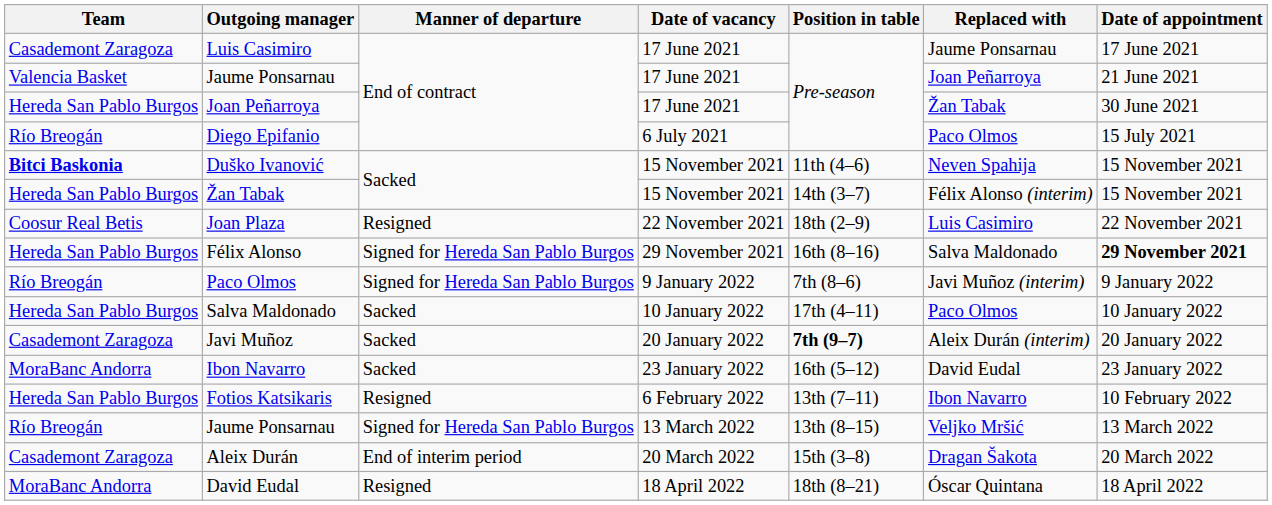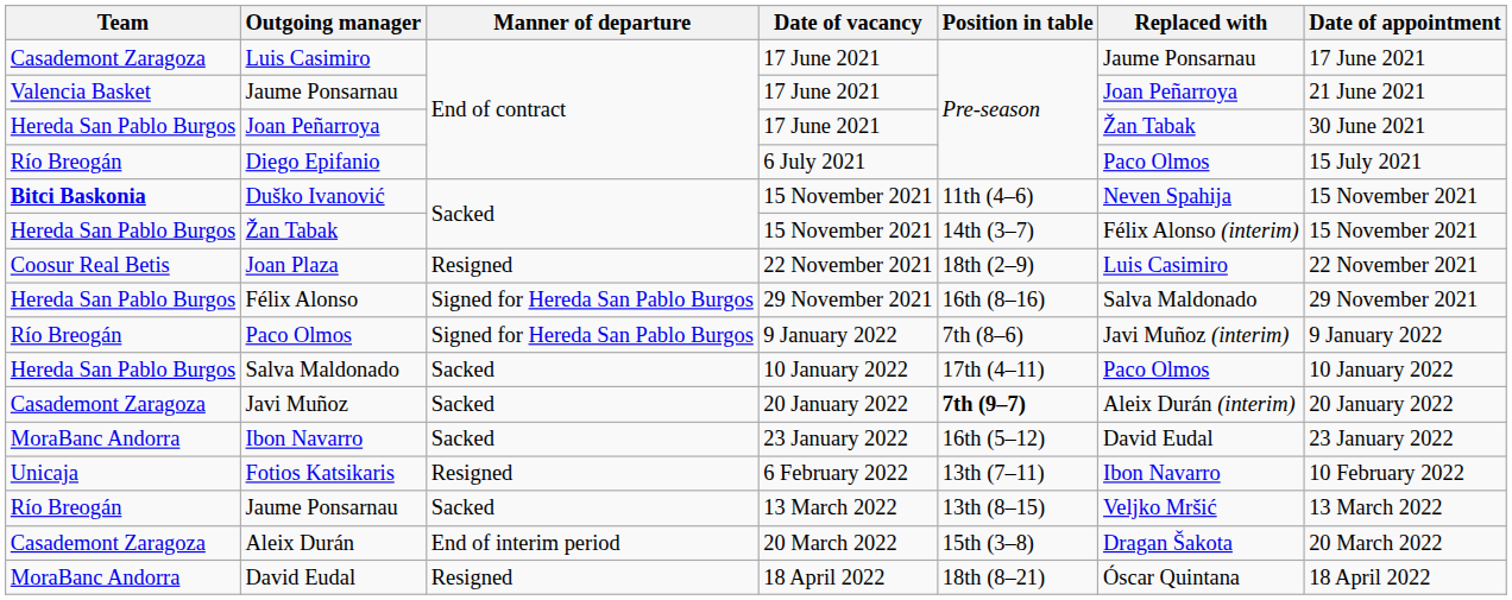Félix Alonso | Date of appointment: bold -> normal
Fotios Katsikaris | Team: Hereda San Pablo Burgos -> Unicaja
Jaume Ponsarnau / 13 March 2022 | Manner of departure: Signed for Hereda San Pablo Burgos -> Sacked
